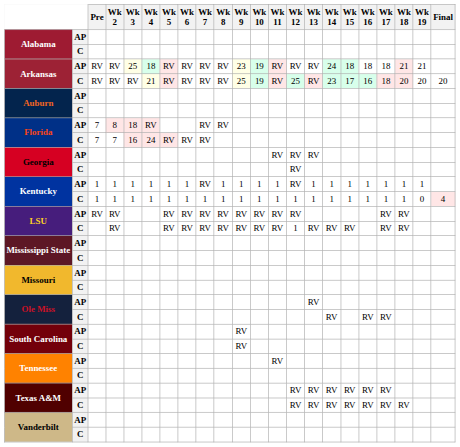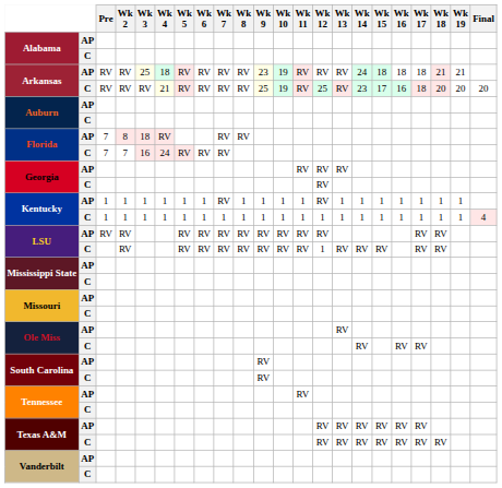Kentucky / C | Wk 19: 0 -> 1
